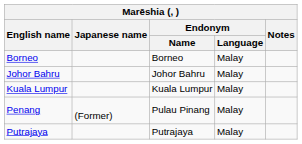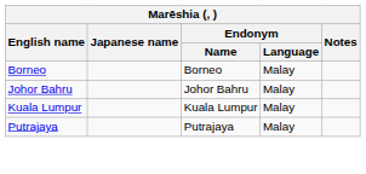- row: Penang | (Former) | Pulau Pinang | Malay
